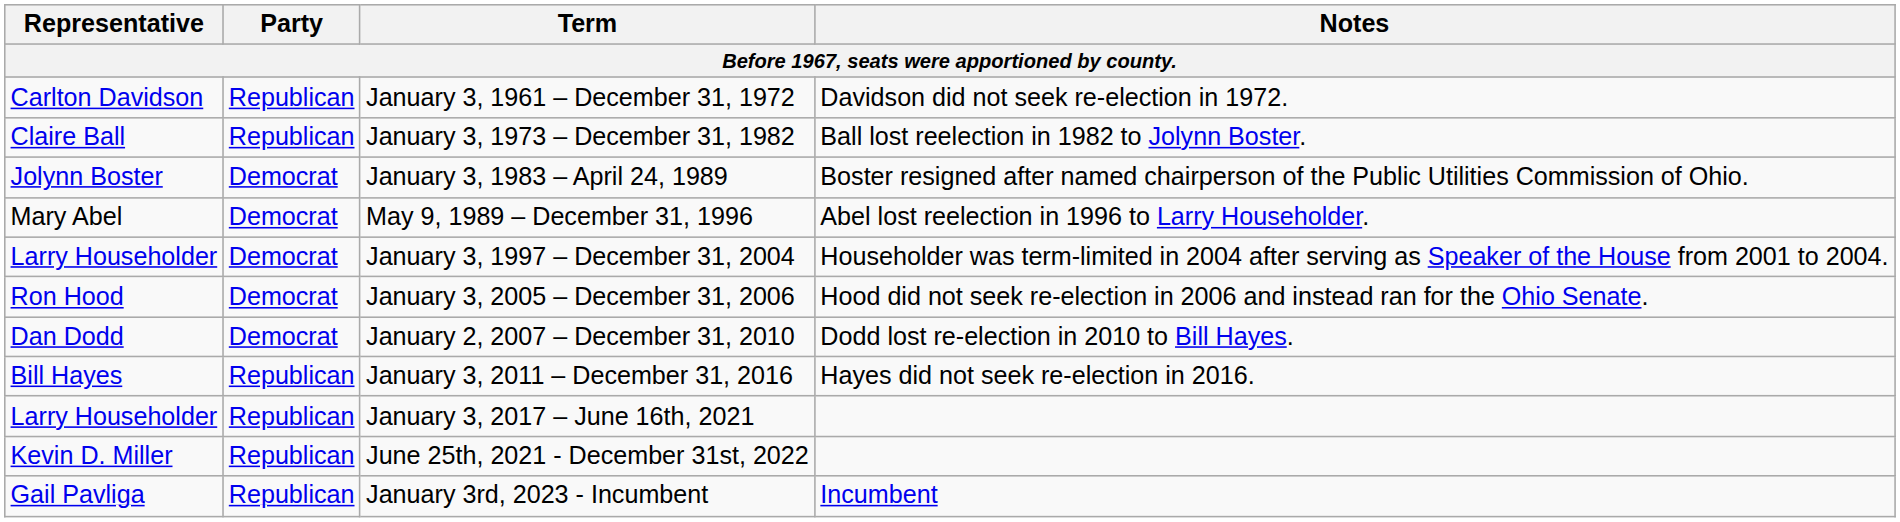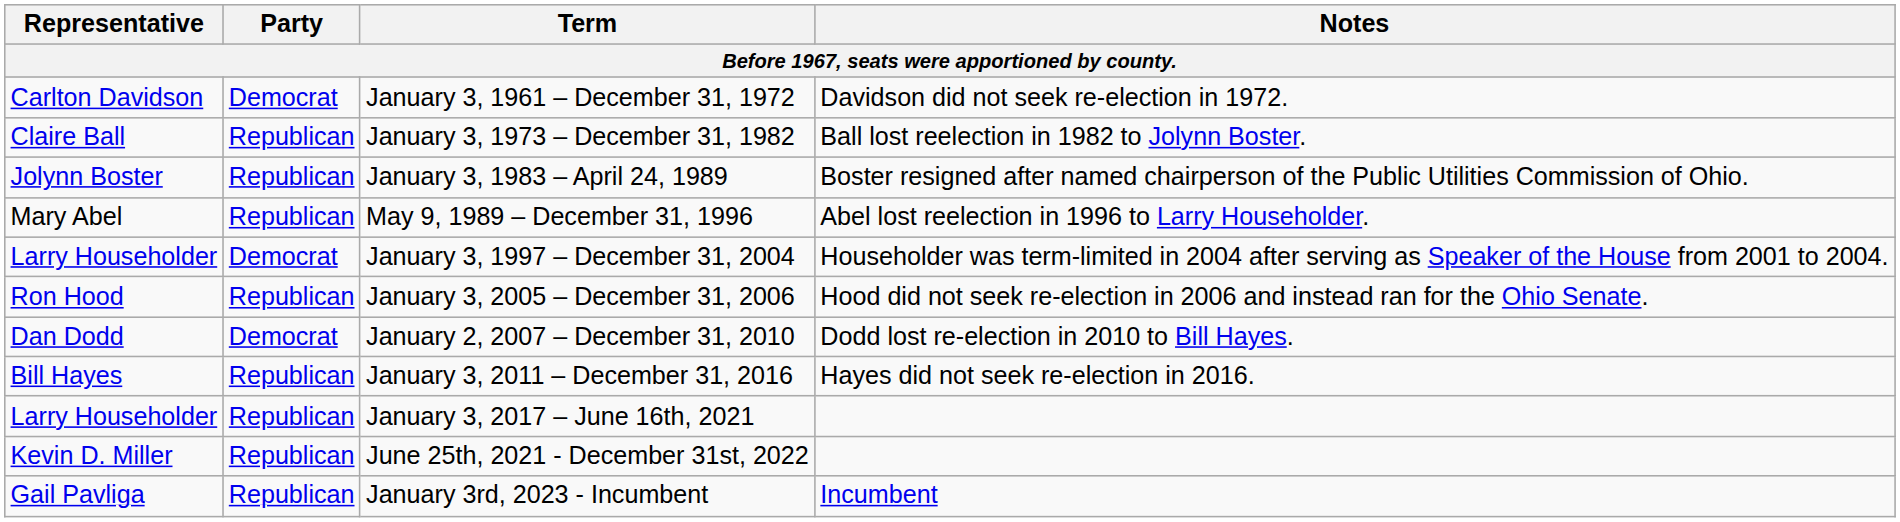January 3, 1961 – December 31, 1972 | Party: Republican -> Democrat
January 3, 1983 – April 24, 1989 | Party: Democrat -> Republican
May 9, 1989 – December 31, 1996 | Party: Democrat -> Republican
January 3, 2005 – December 31, 2006 | Party: Democrat -> Republican
